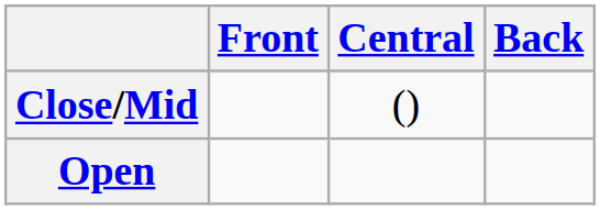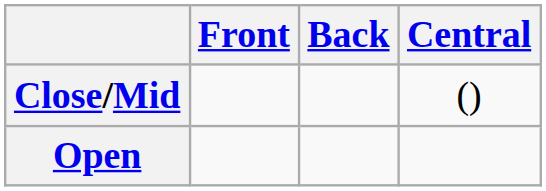columns swapped: Central <-> Back
